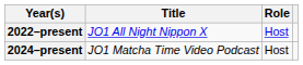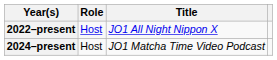columns swapped: Title <-> Role
